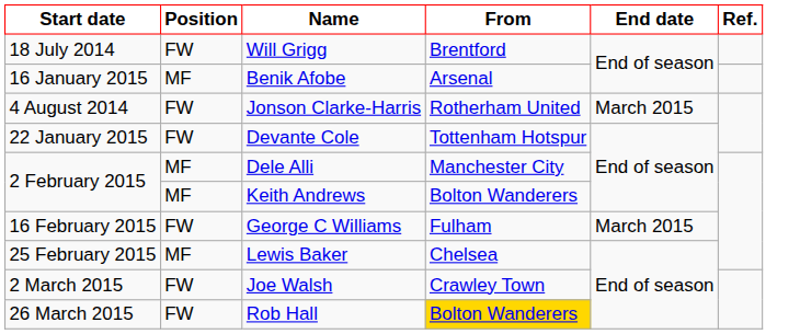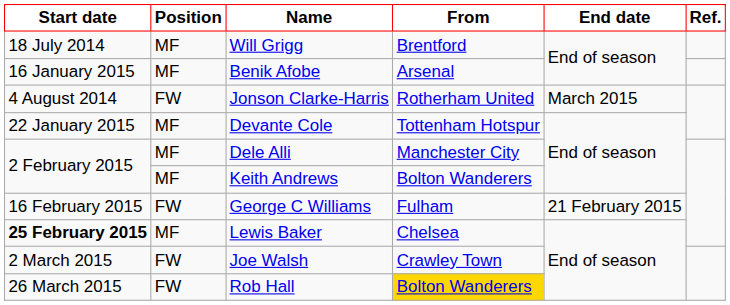Will Grigg | Position: FW -> MF
Devante Cole | Position: FW -> MF
George C Williams | End date: March 2015 -> 21 February 2015
Lewis Baker | Start date: normal -> bold
